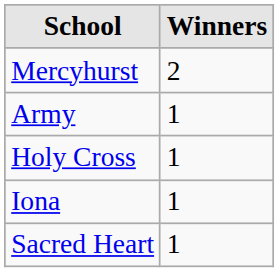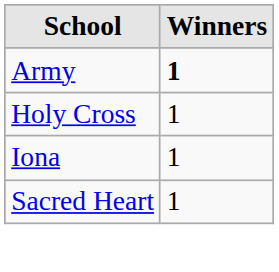- row: Mercyhurst | 2
Army | Winners: normal -> bold
